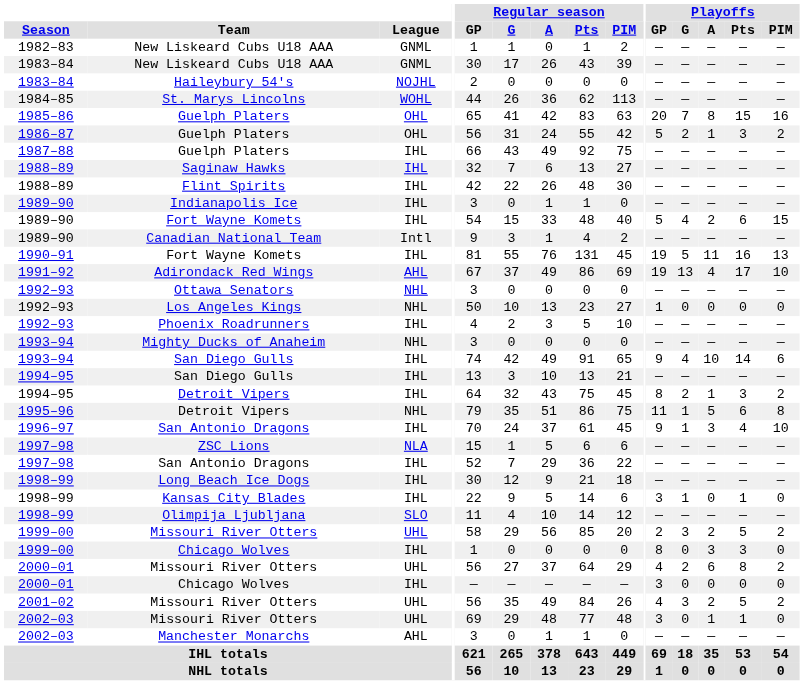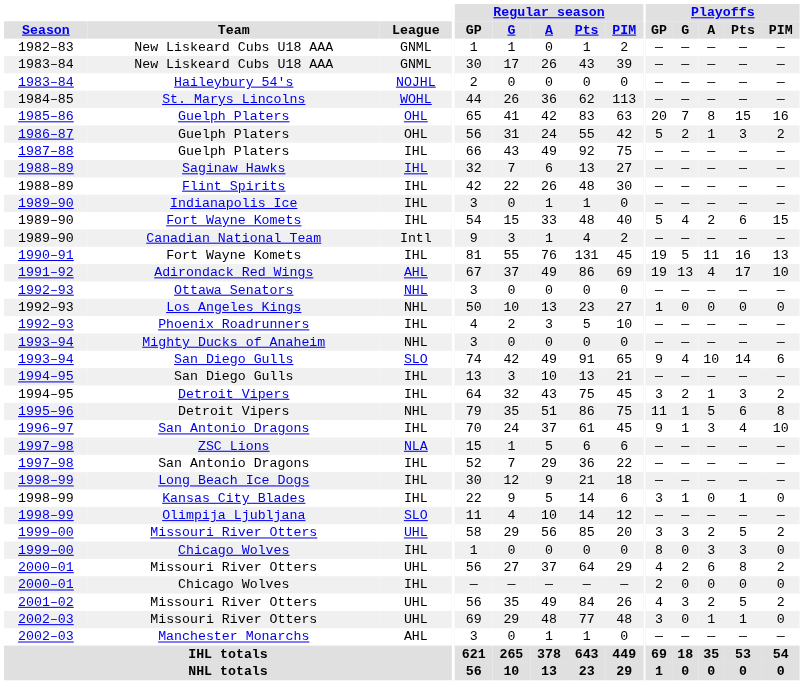1993–94 / San Diego Gulls | League: IHL -> SLO
1994–95 / Detroit Vipers | Playoffs / GP: 8 -> 3
1999–00 / Missouri River Otters | Playoffs / GP: 2 -> 3
2000–01 / Chicago Wolves | Playoffs / GP: 3 -> 2
